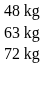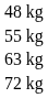+ row: 55 kg
